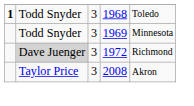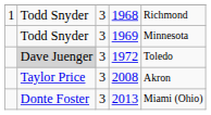1968 | column 1: bold -> normal
1968 | column 5: Toledo -> Richmond
1972 | column 5: Richmond -> Toledo
+ row: Donte Foster | 3 | 2013 | Miami (Ohio)
